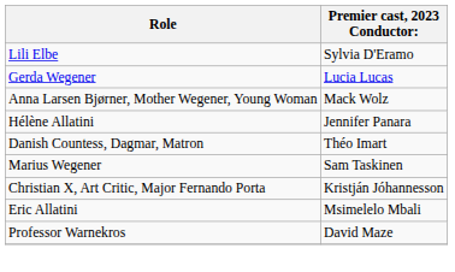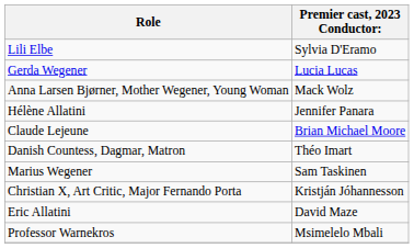+ row: Claude Lejeune | Brian Michael Moore
Eric Allatini | Premier cast, 2023 Conductor:: Msimelelo Mbali -> David Maze
Professor Warnekros | Premier cast, 2023 Conductor:: David Maze -> Msimelelo Mbali
